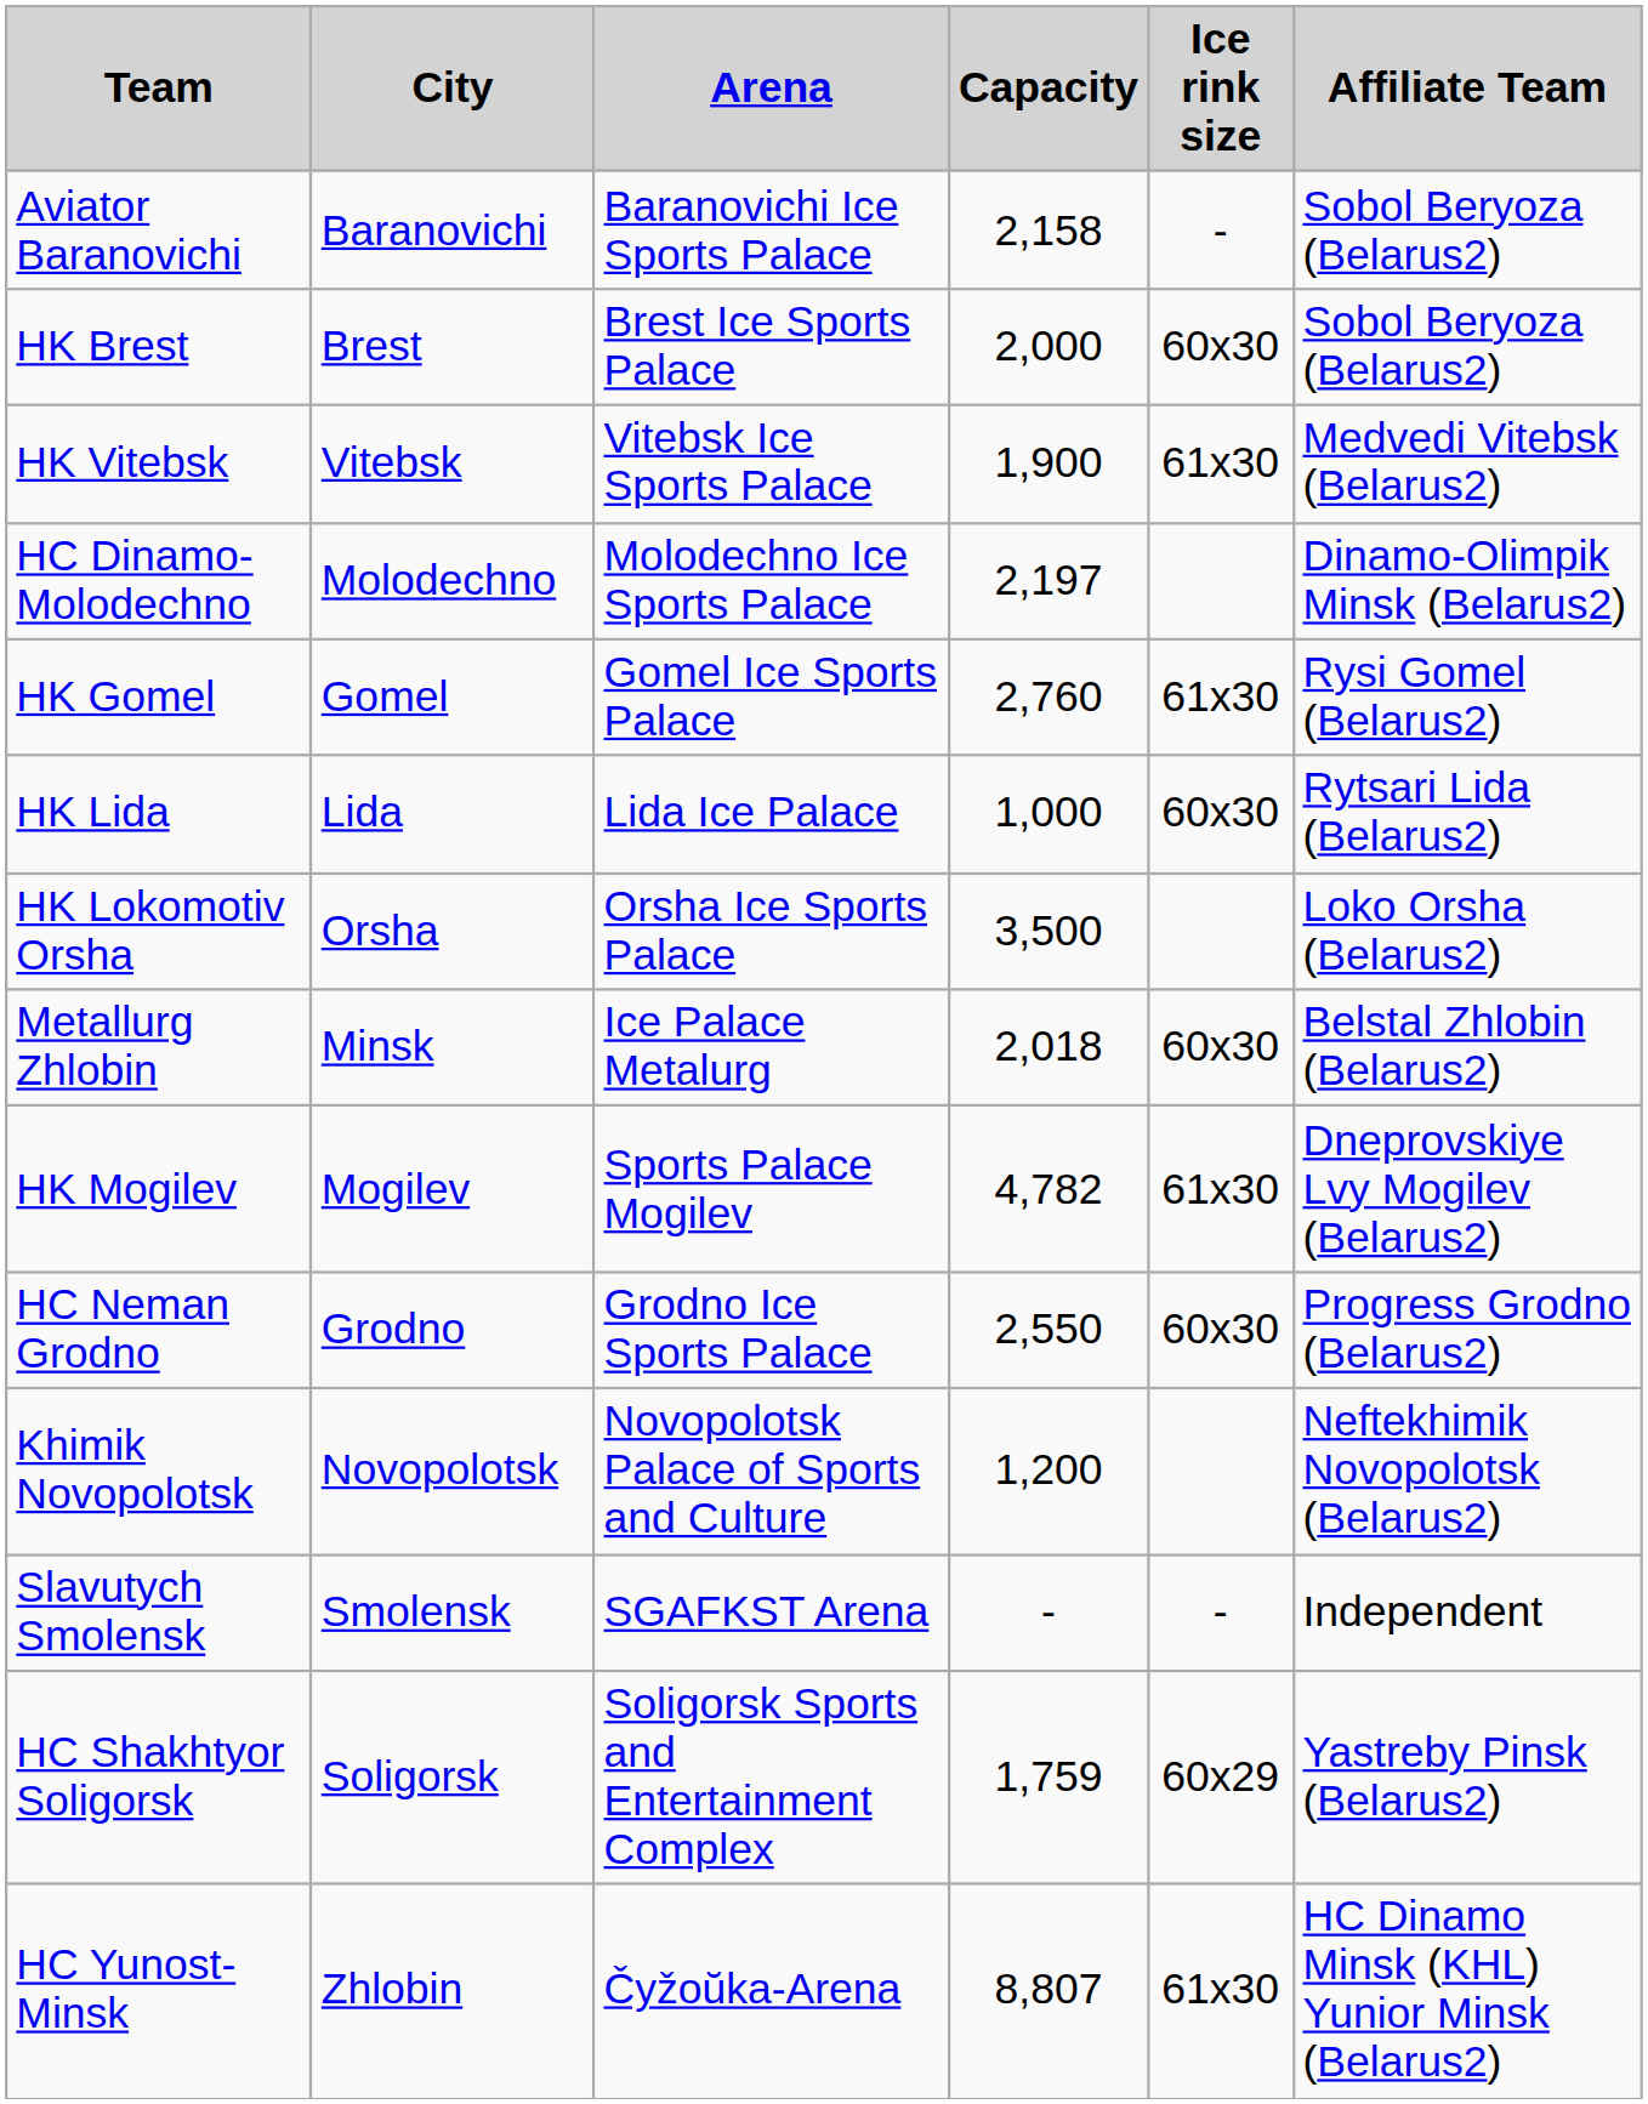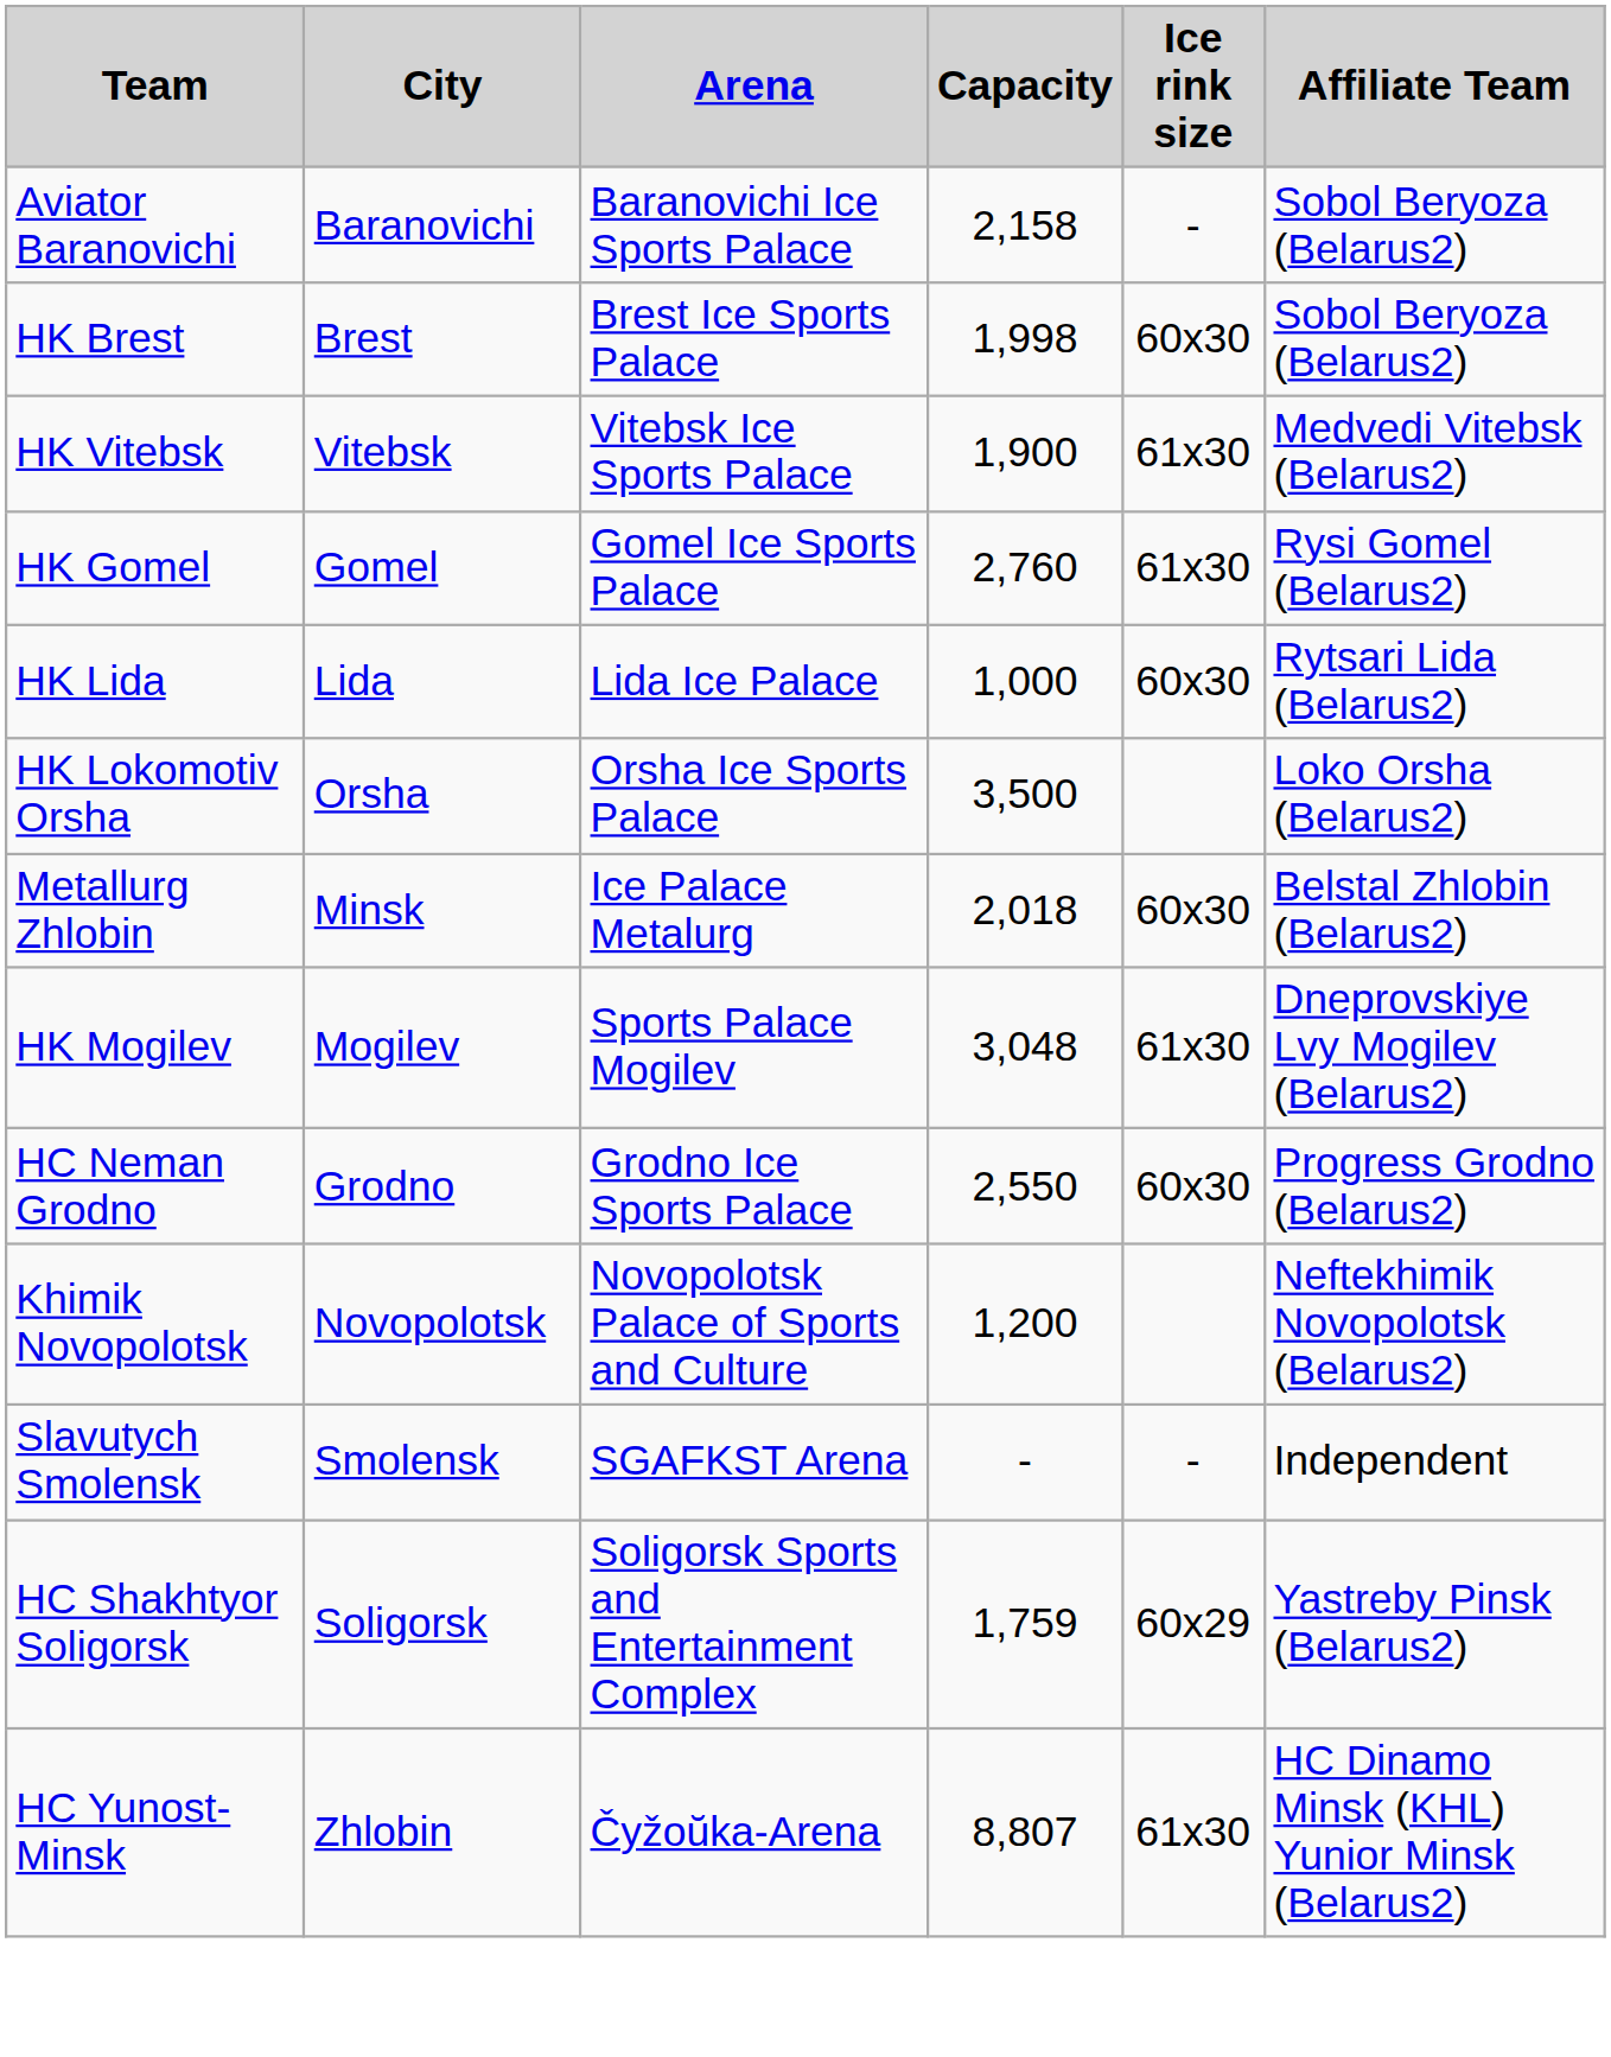HK Brest | Capacity: 2,000 -> 1,998
- row: HC Dinamo-Molodechno | Molodechno | Molodechno Ice Sports Palace | 2,197 | Dinamo-Olimpik Minsk (Belarus2)
HK Mogilev | Capacity: 4,782 -> 3,048
